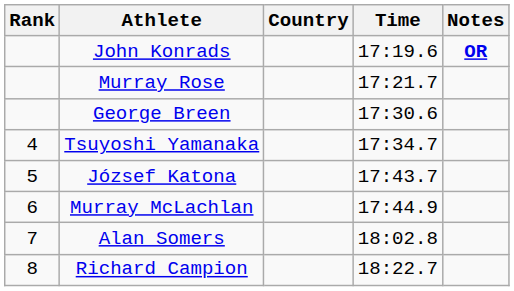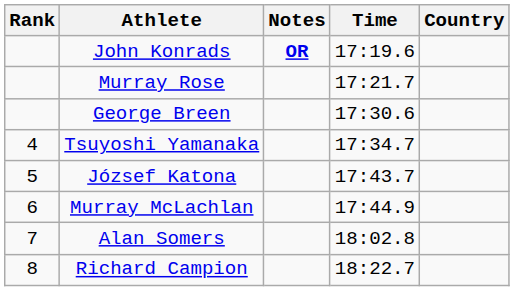columns swapped: Country <-> Notes
